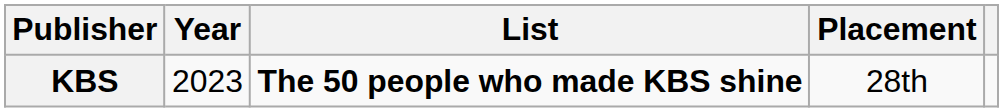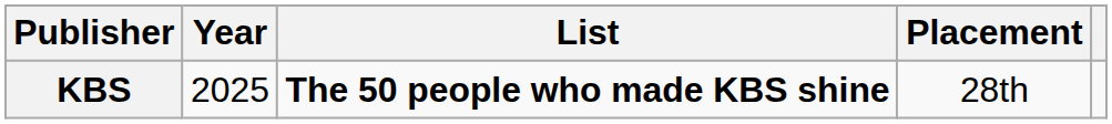KBS | Year: 2023 -> 2025
